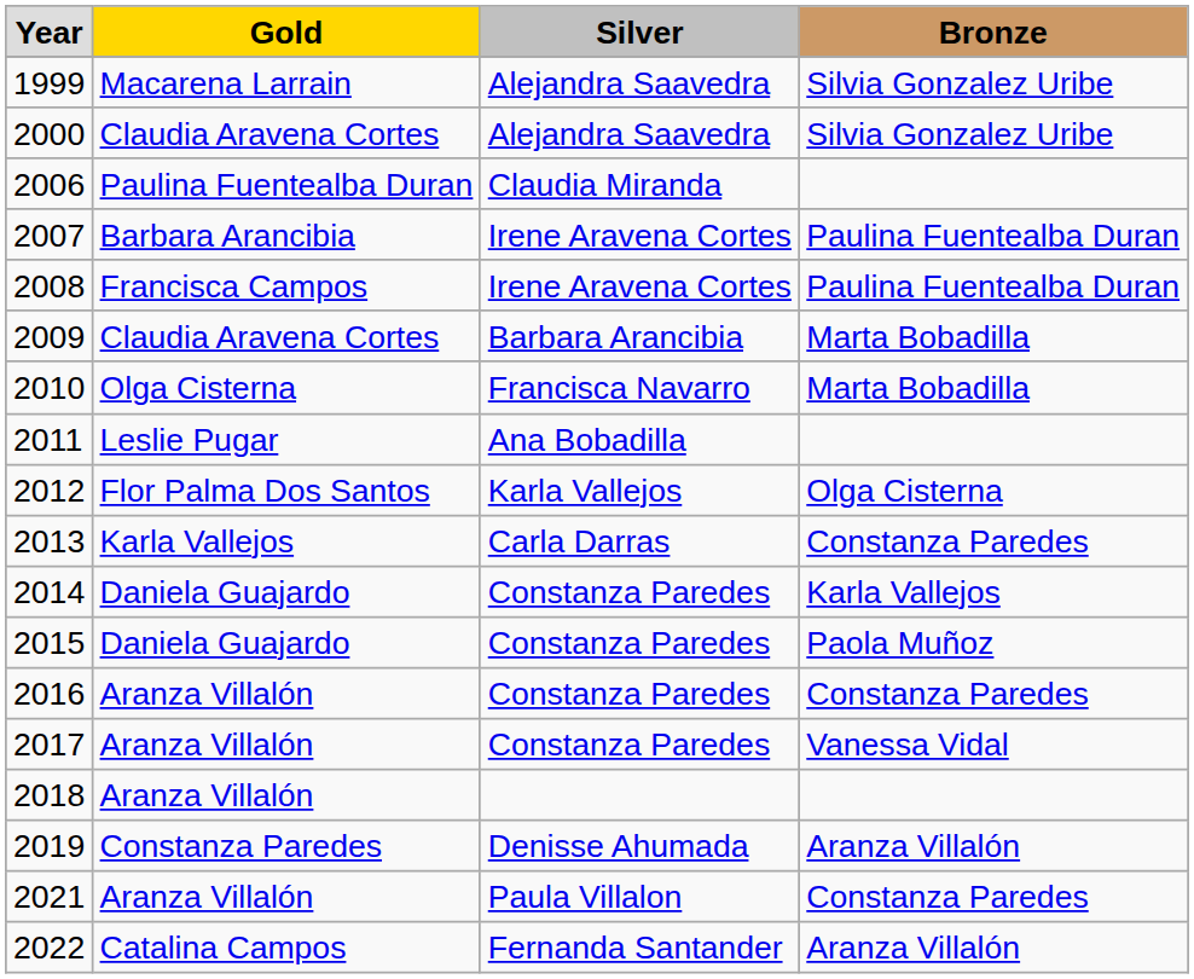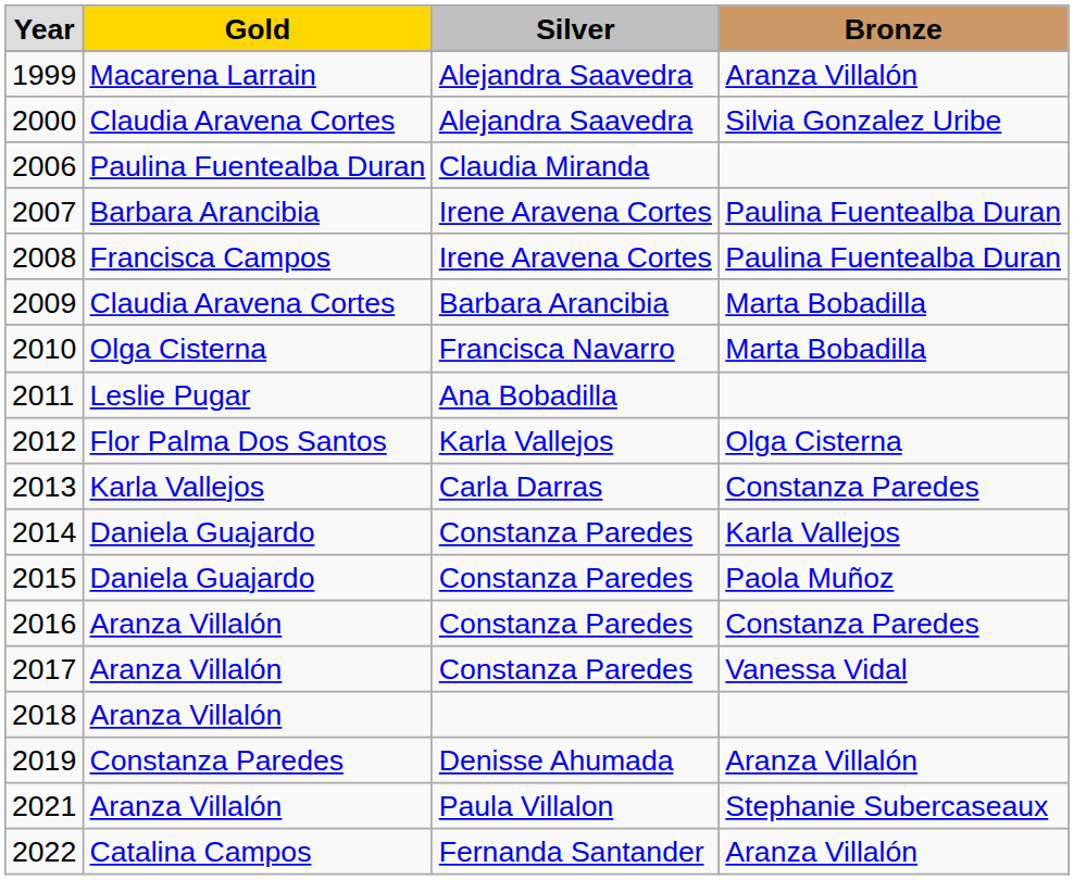1999 | column 4: Silvia Gonzalez Uribe -> Aranza Villalón
2021 | column 4: Constanza Paredes -> Stephanie Subercaseaux
